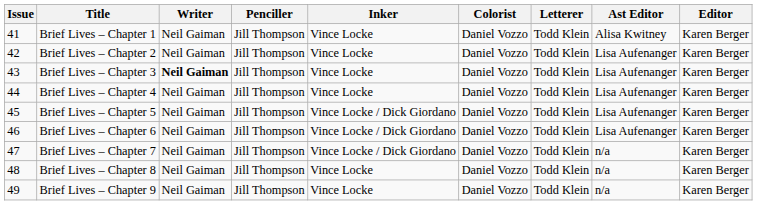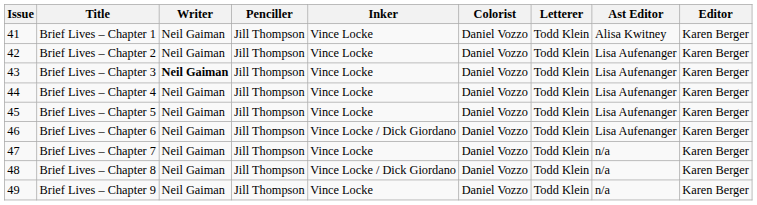Brief Lives – Chapter 5 | Inker: Vince Locke / Dick Giordano -> Vince Locke
Brief Lives – Chapter 7 | Inker: Vince Locke / Dick Giordano -> Vince Locke
Brief Lives – Chapter 8 | Inker: Vince Locke -> Vince Locke / Dick Giordano
